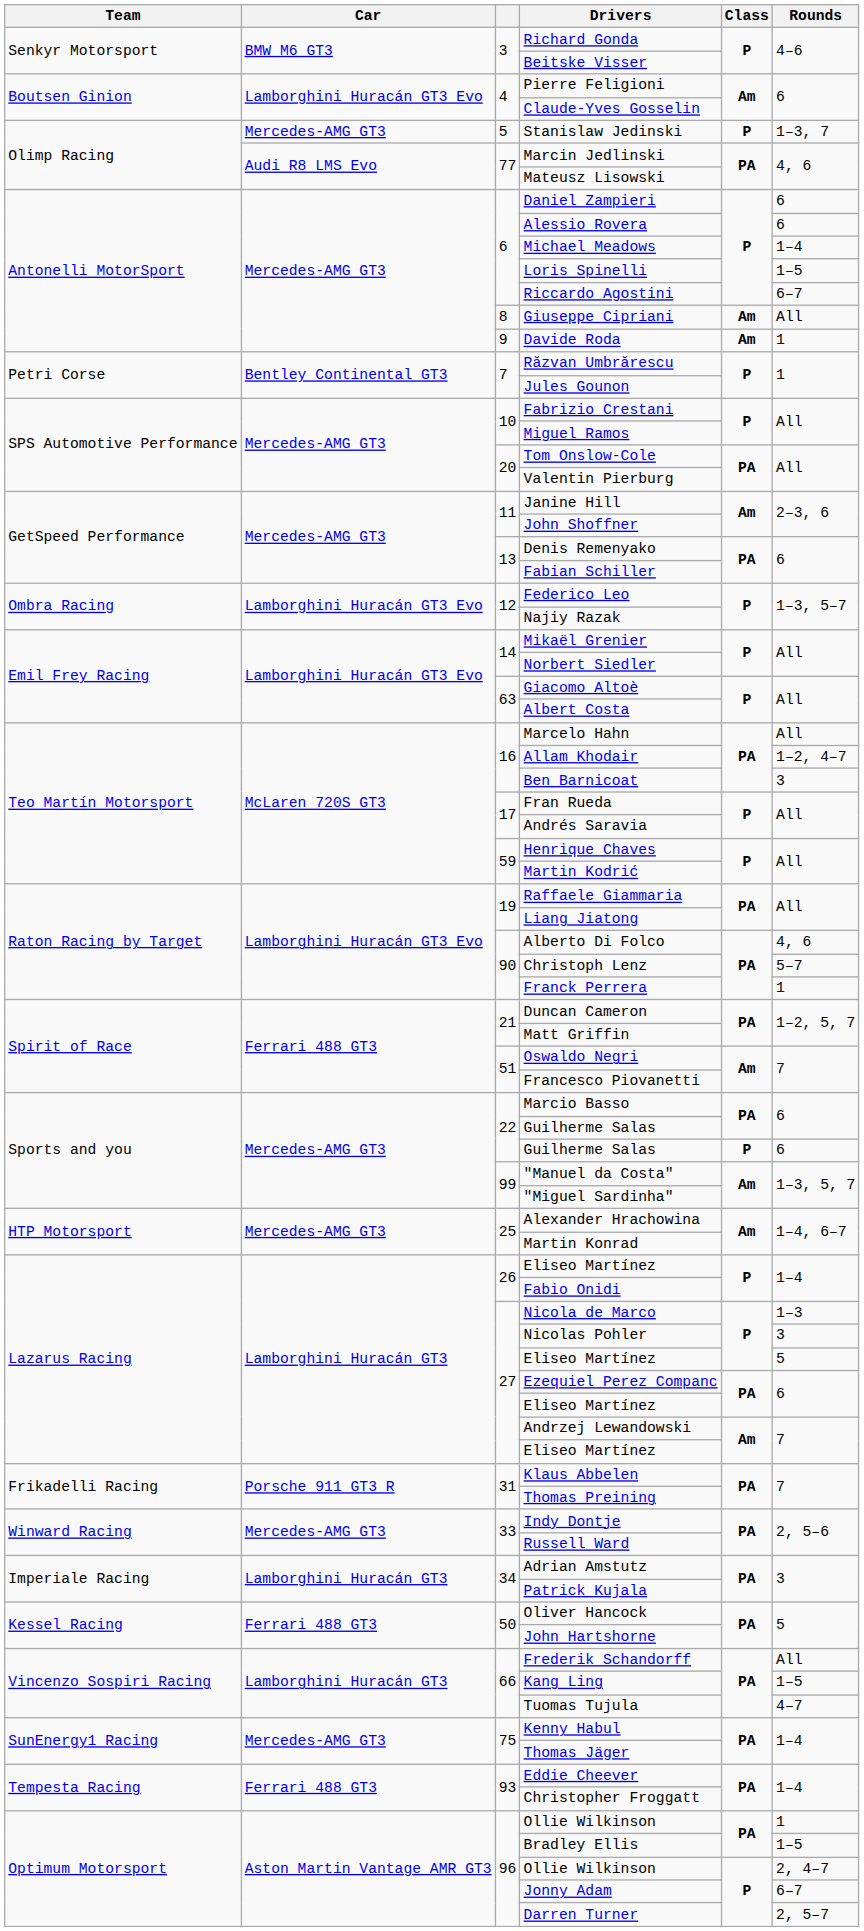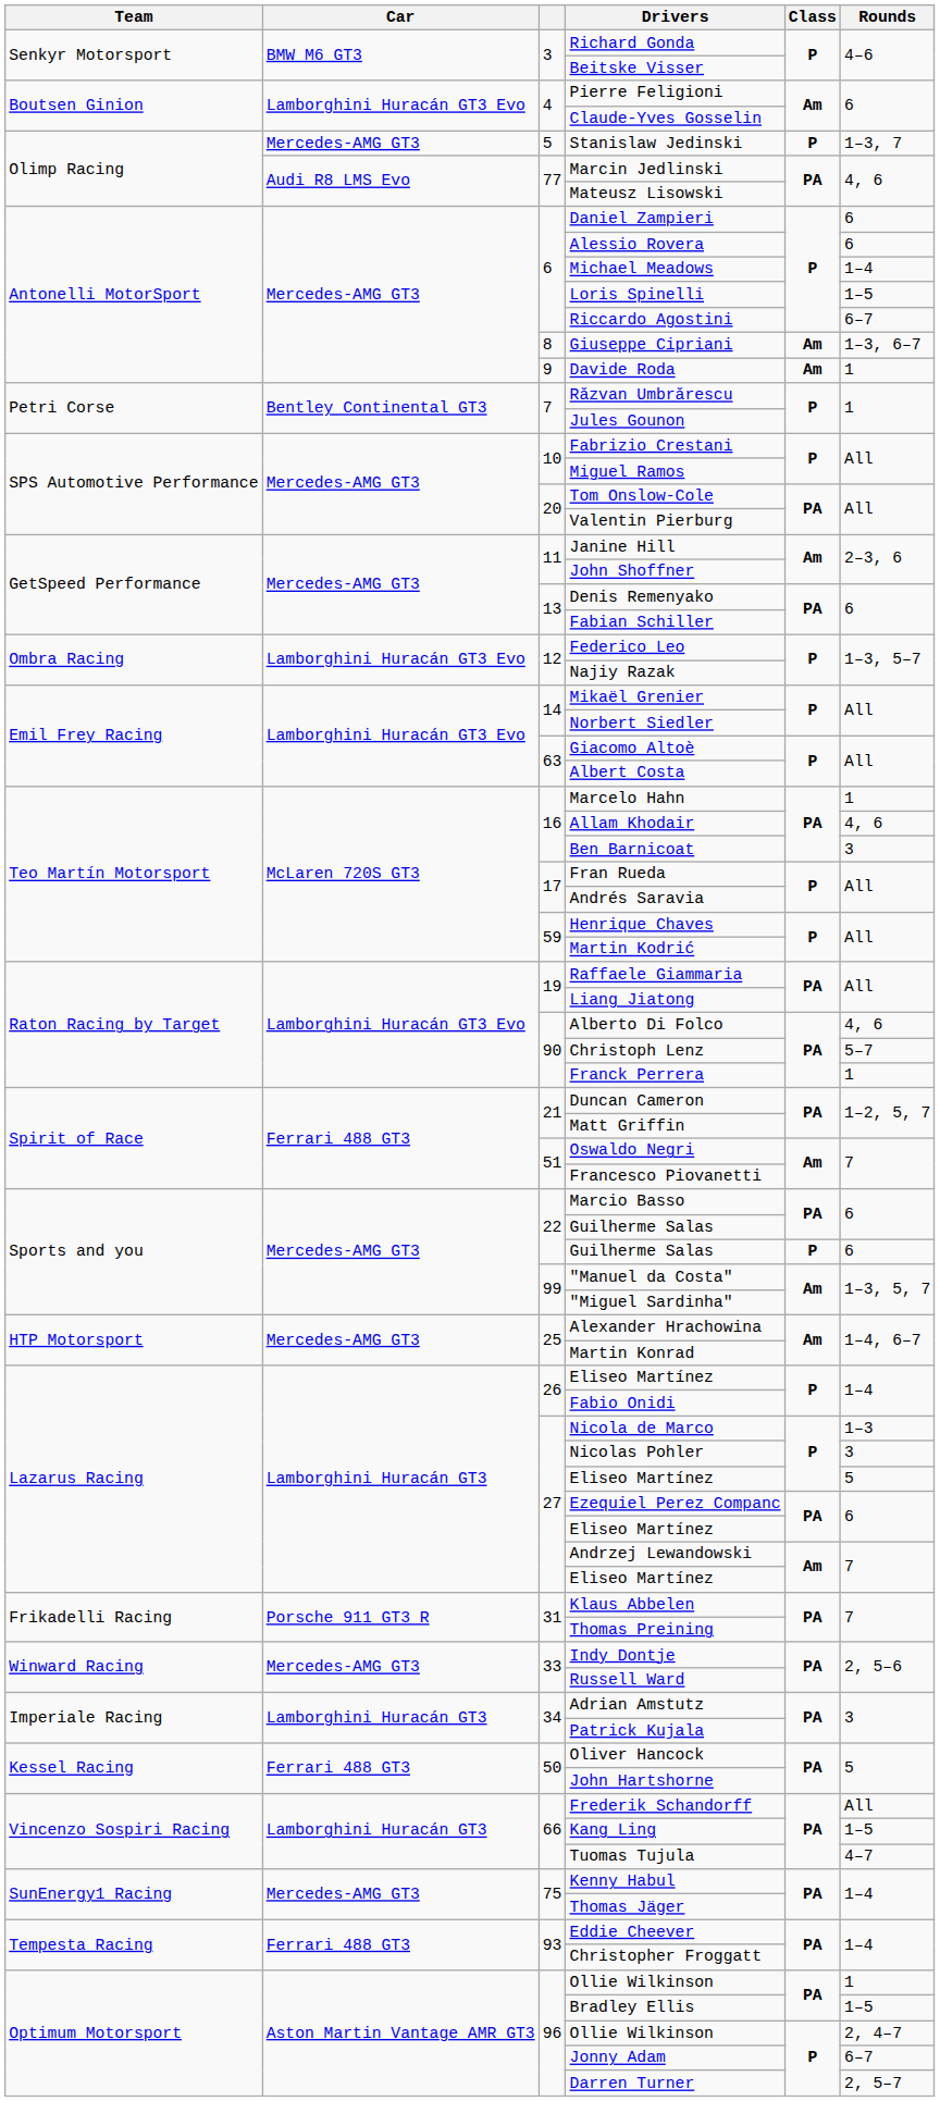Giuseppe Cipriani | Rounds: All -> 1–3, 6–7
Marcelo Hahn | Rounds: All -> 1
Allam Khodair | Rounds: 1–2, 4–7 -> 4, 6
